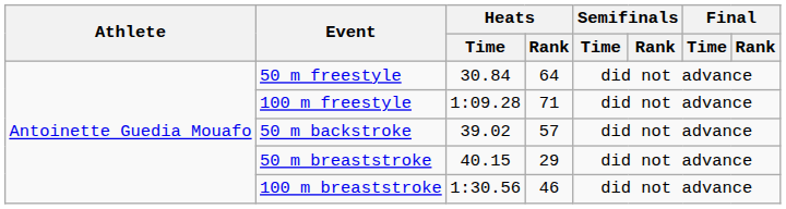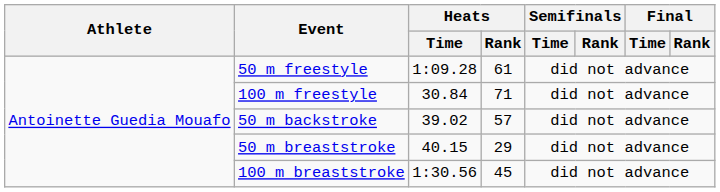50 m freestyle | Heats / Time: 30.84 -> 1:09.28
50 m freestyle | Heats / Rank: 64 -> 61
100 m freestyle | Heats / Time: 1:09.28 -> 30.84
100 m breaststroke | Heats / Rank: 46 -> 45
